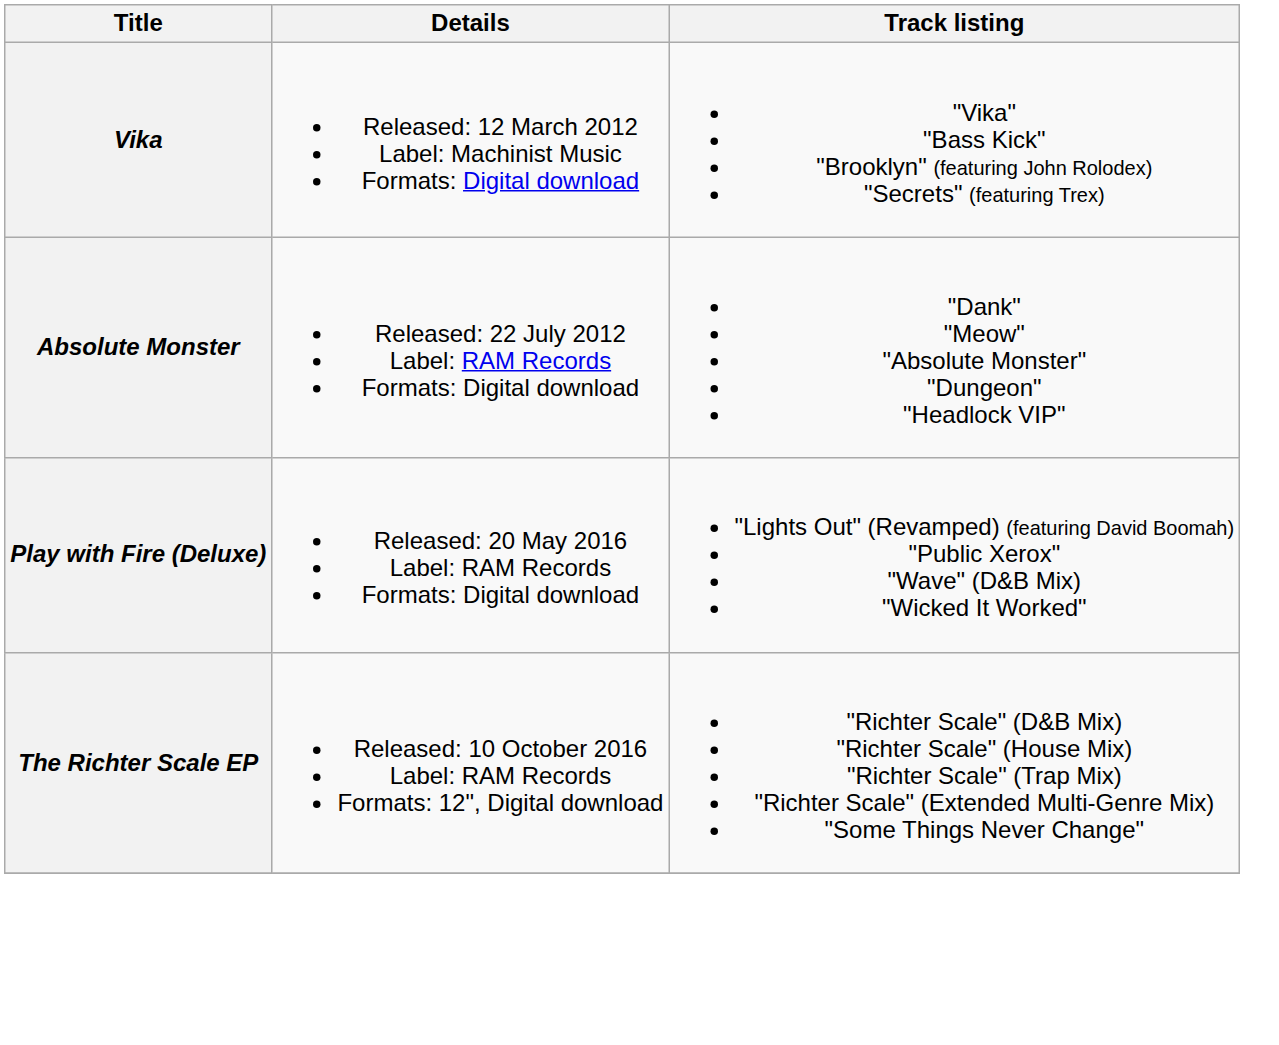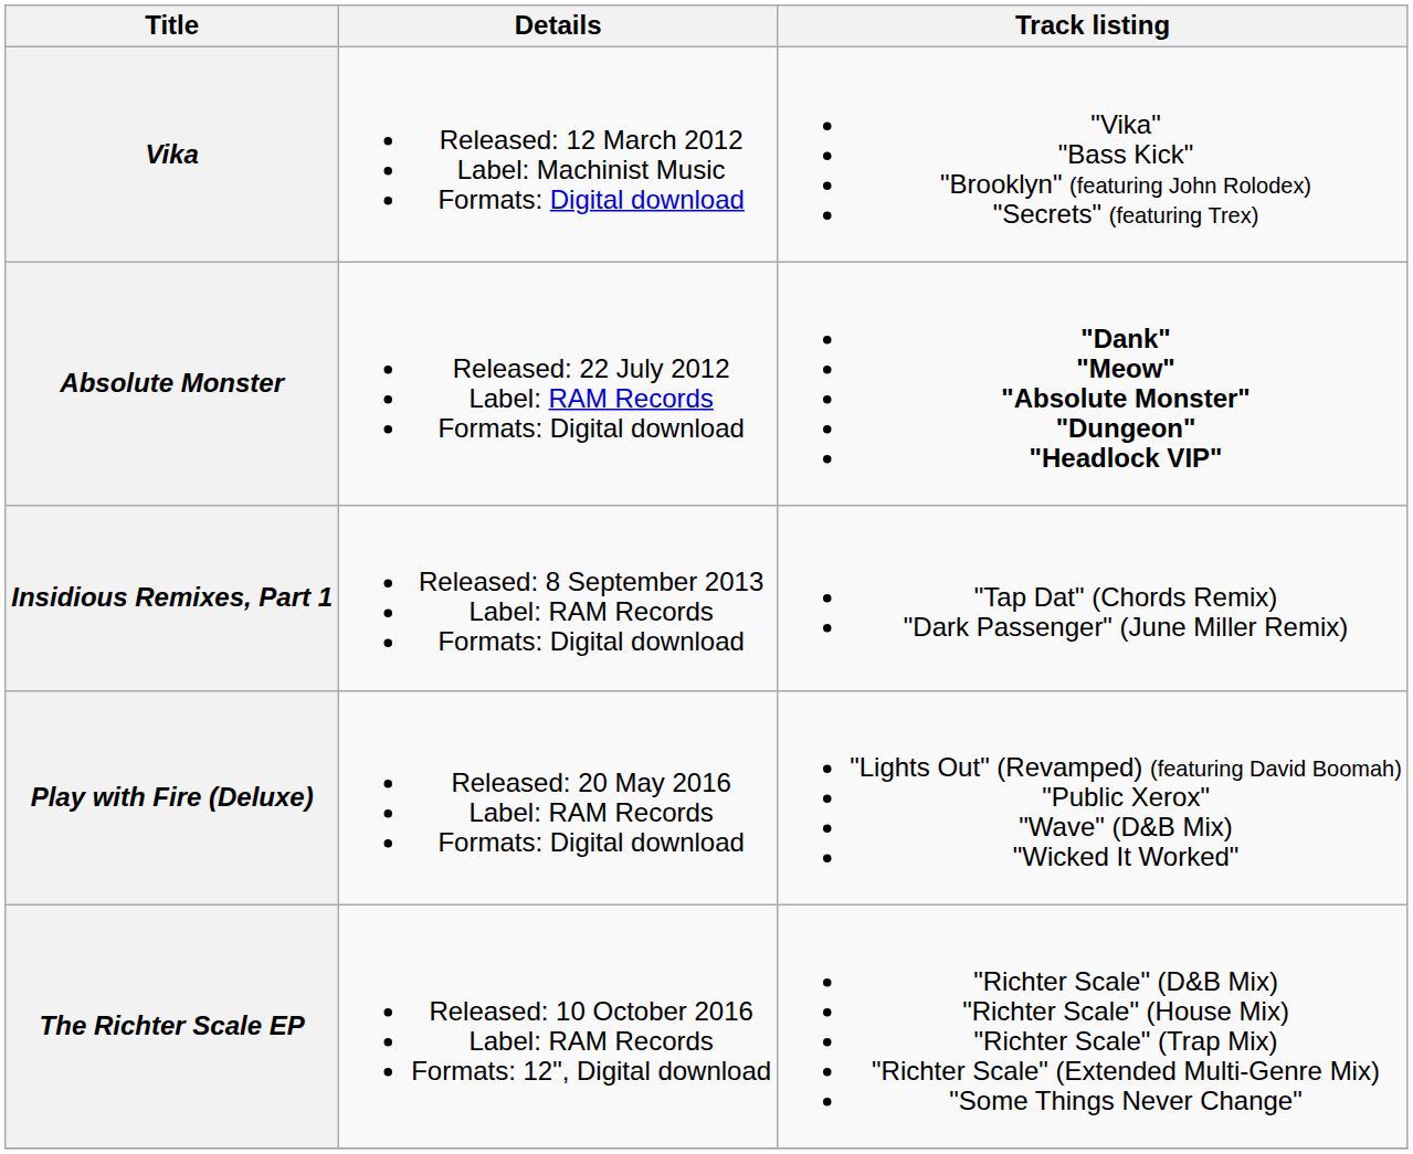Absolute Monster | Track listing: normal -> bold
+ row: Insidious Remixes, Part 1 | Released: 8 September 2013 Label: RAM Records Formats: Digital download | "Tap Dat" (Chords Remix) "Dark Passenger" (June Miller Remix)
